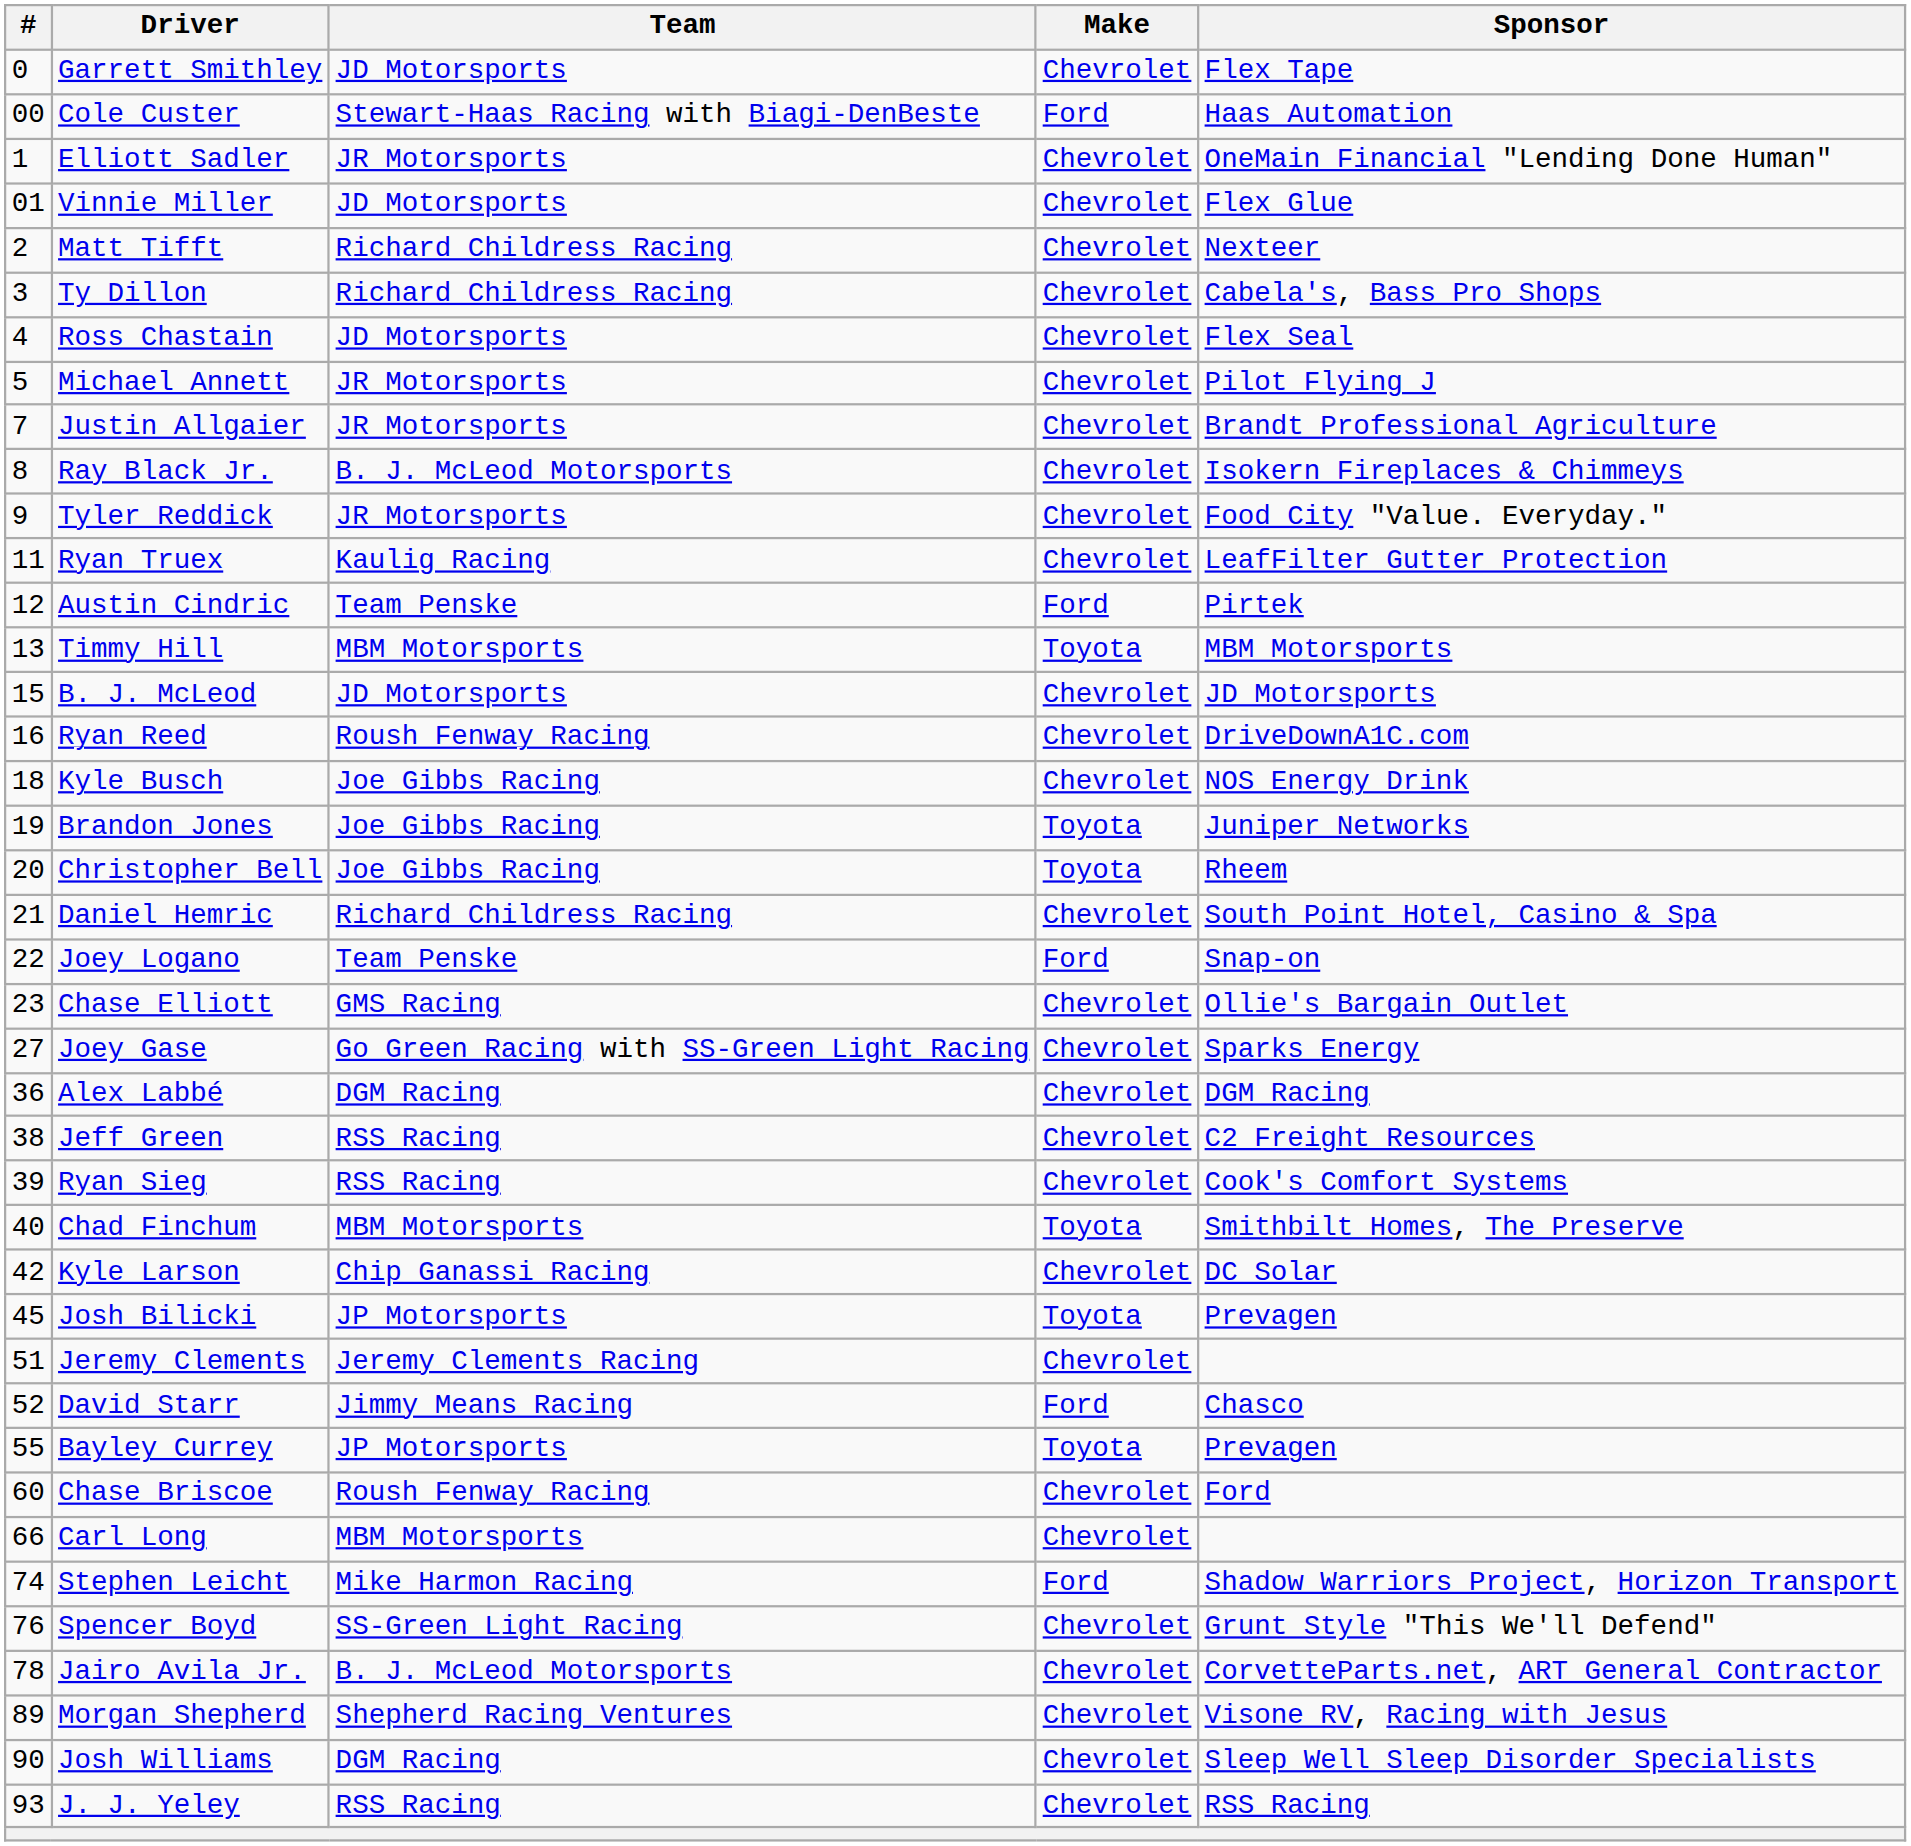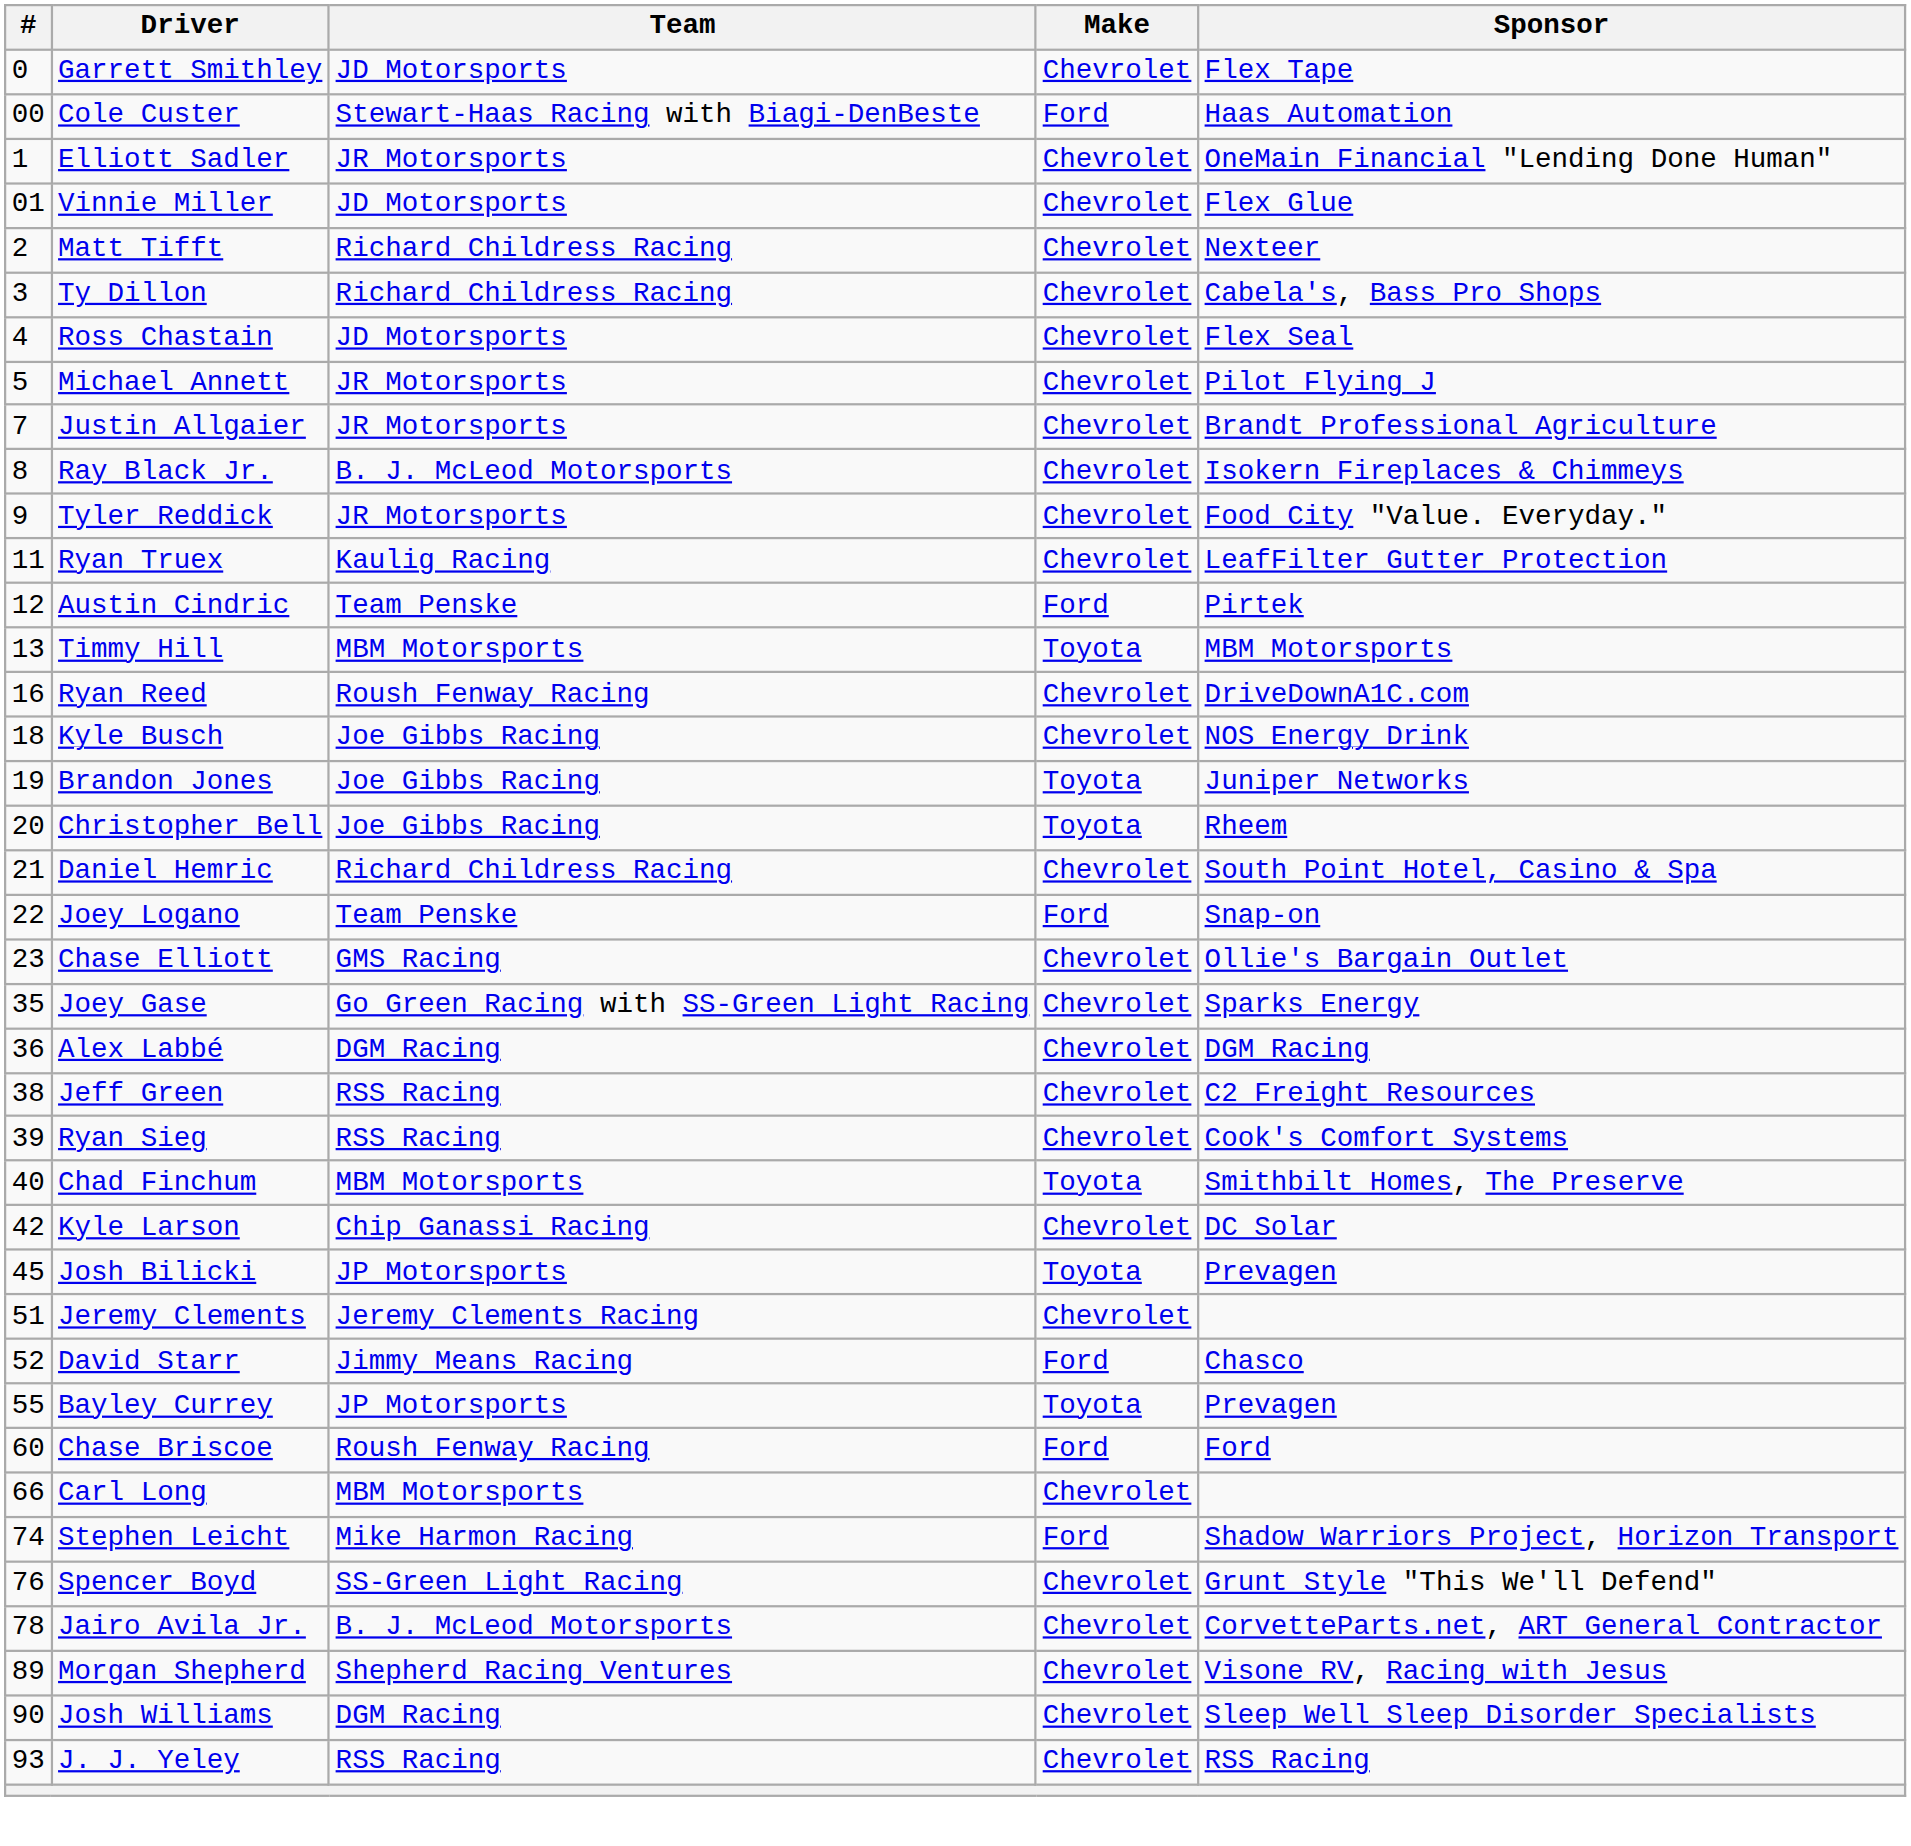- row: 15 | B. J. McLeod | JD Motorsports | Chevrolet | JD Motorsports
Joey Gase | #: 27 -> 35
Chase Briscoe | Make: Chevrolet -> Ford
